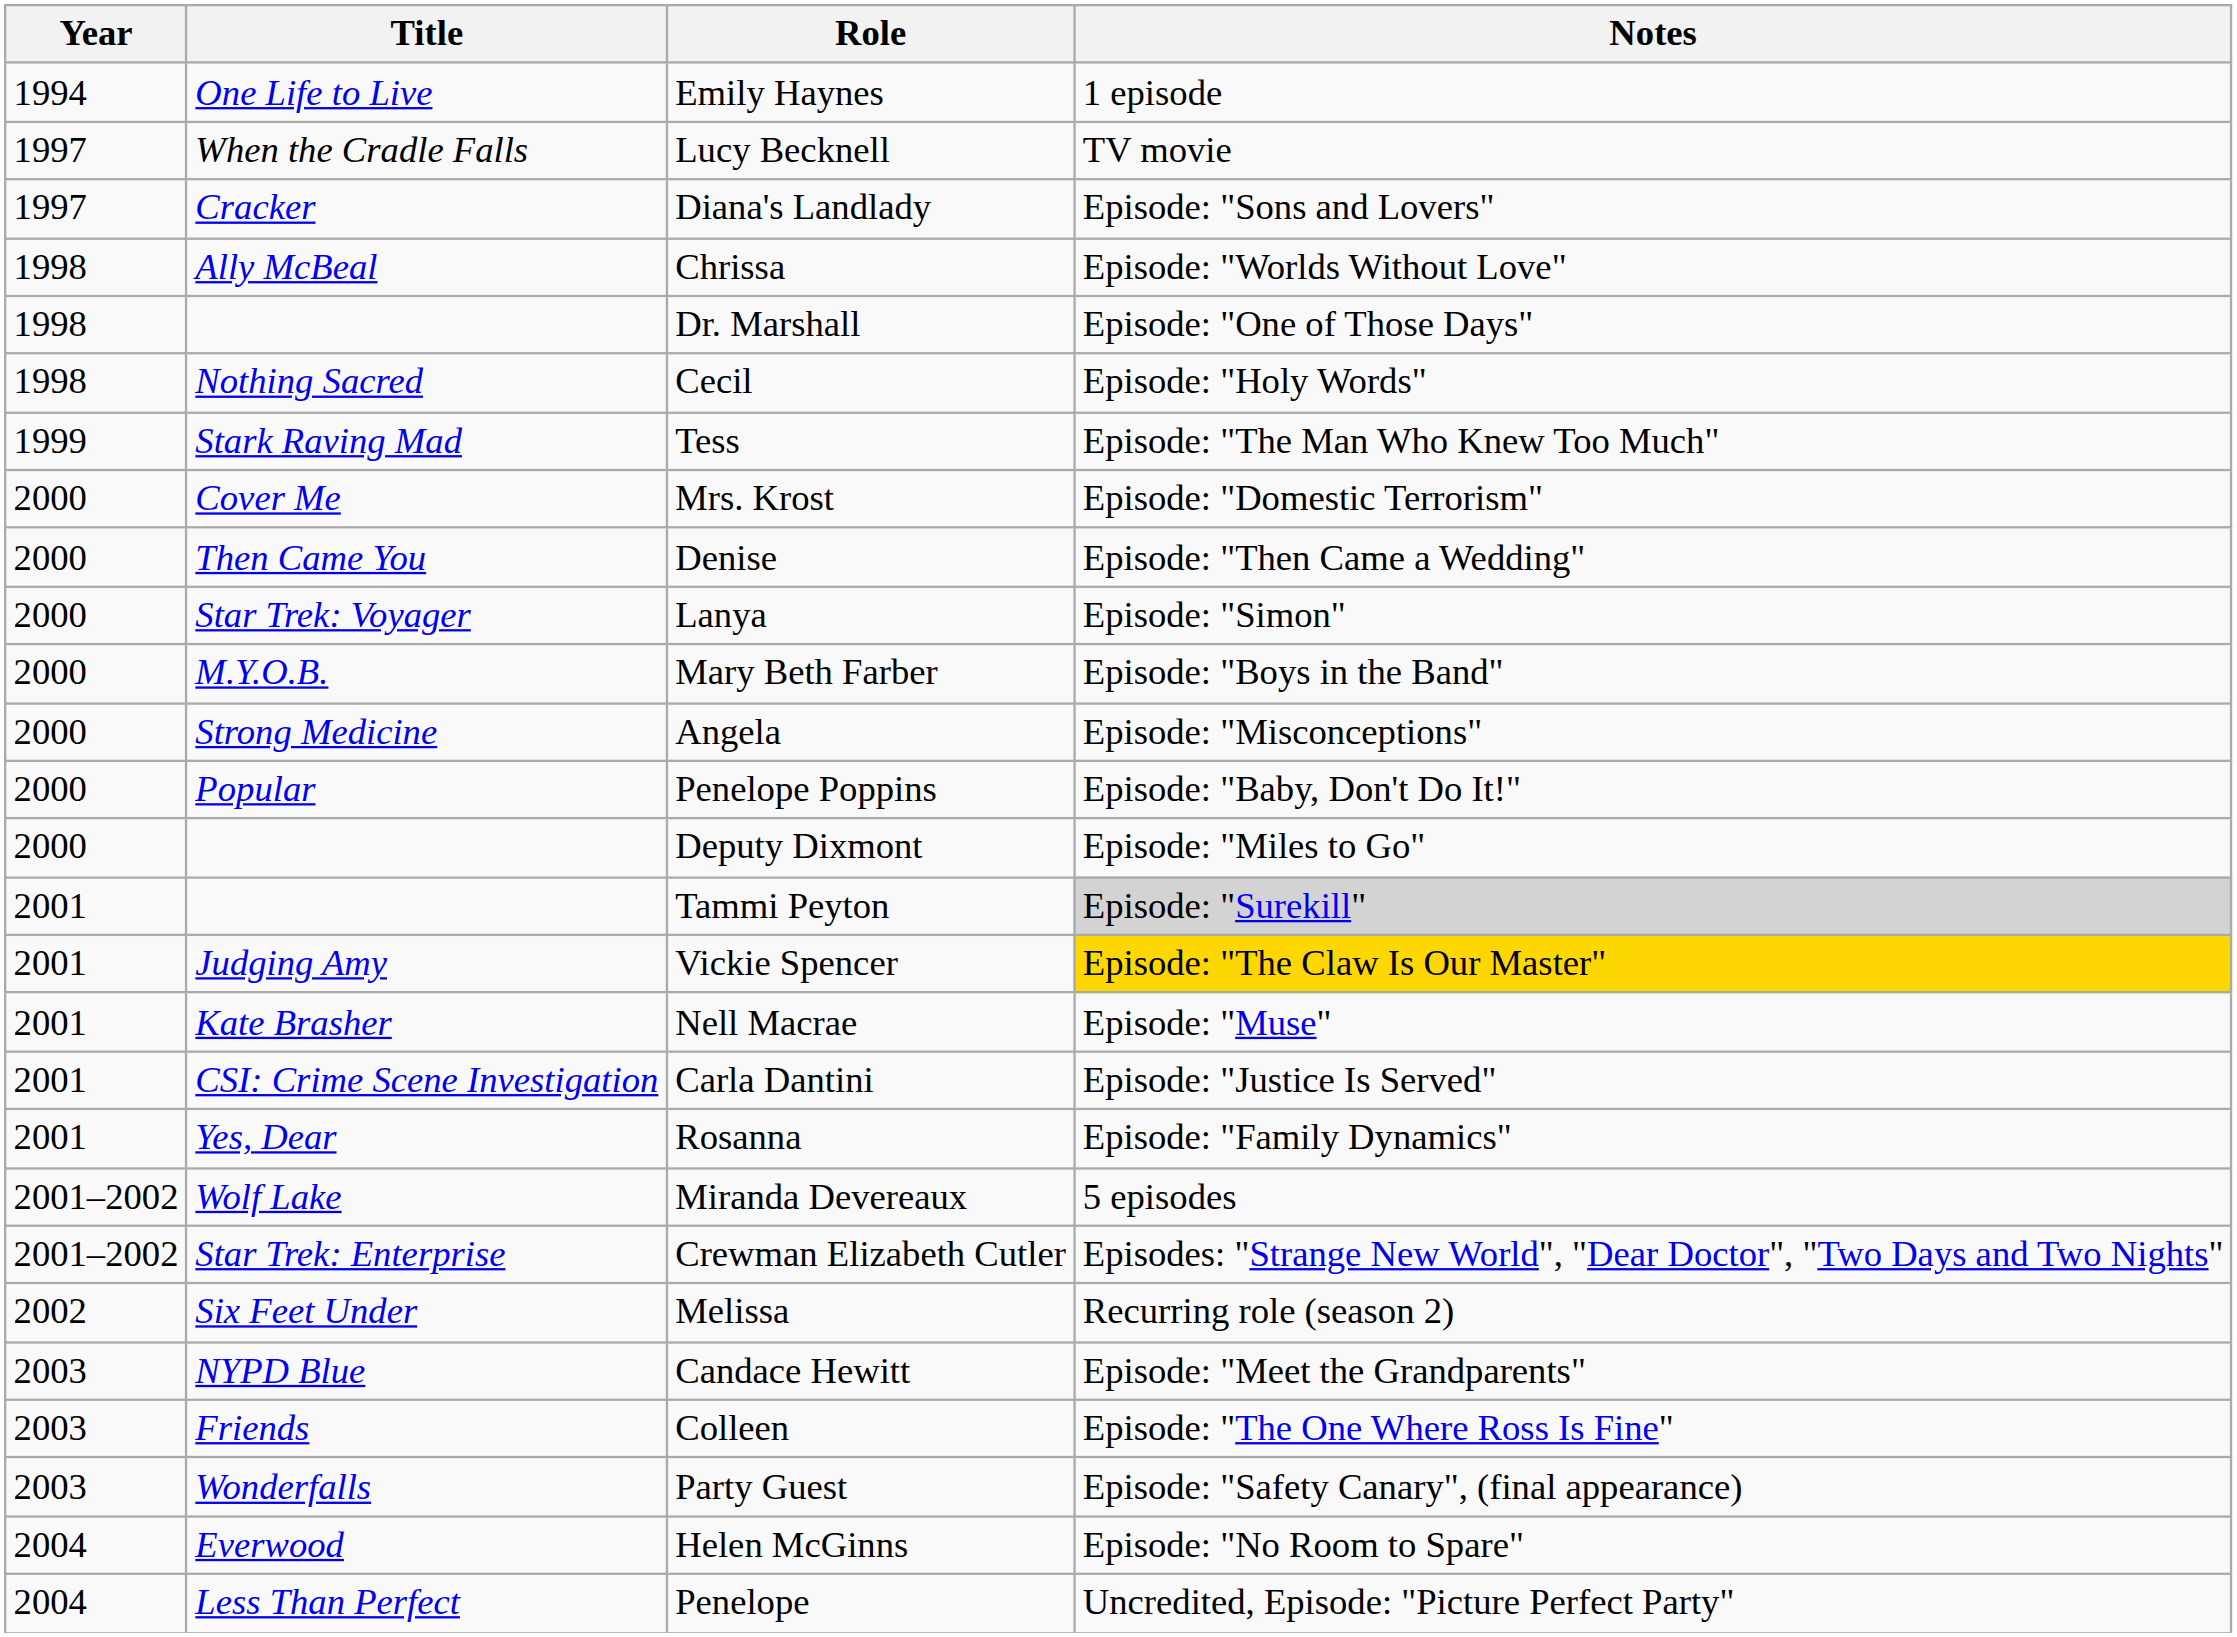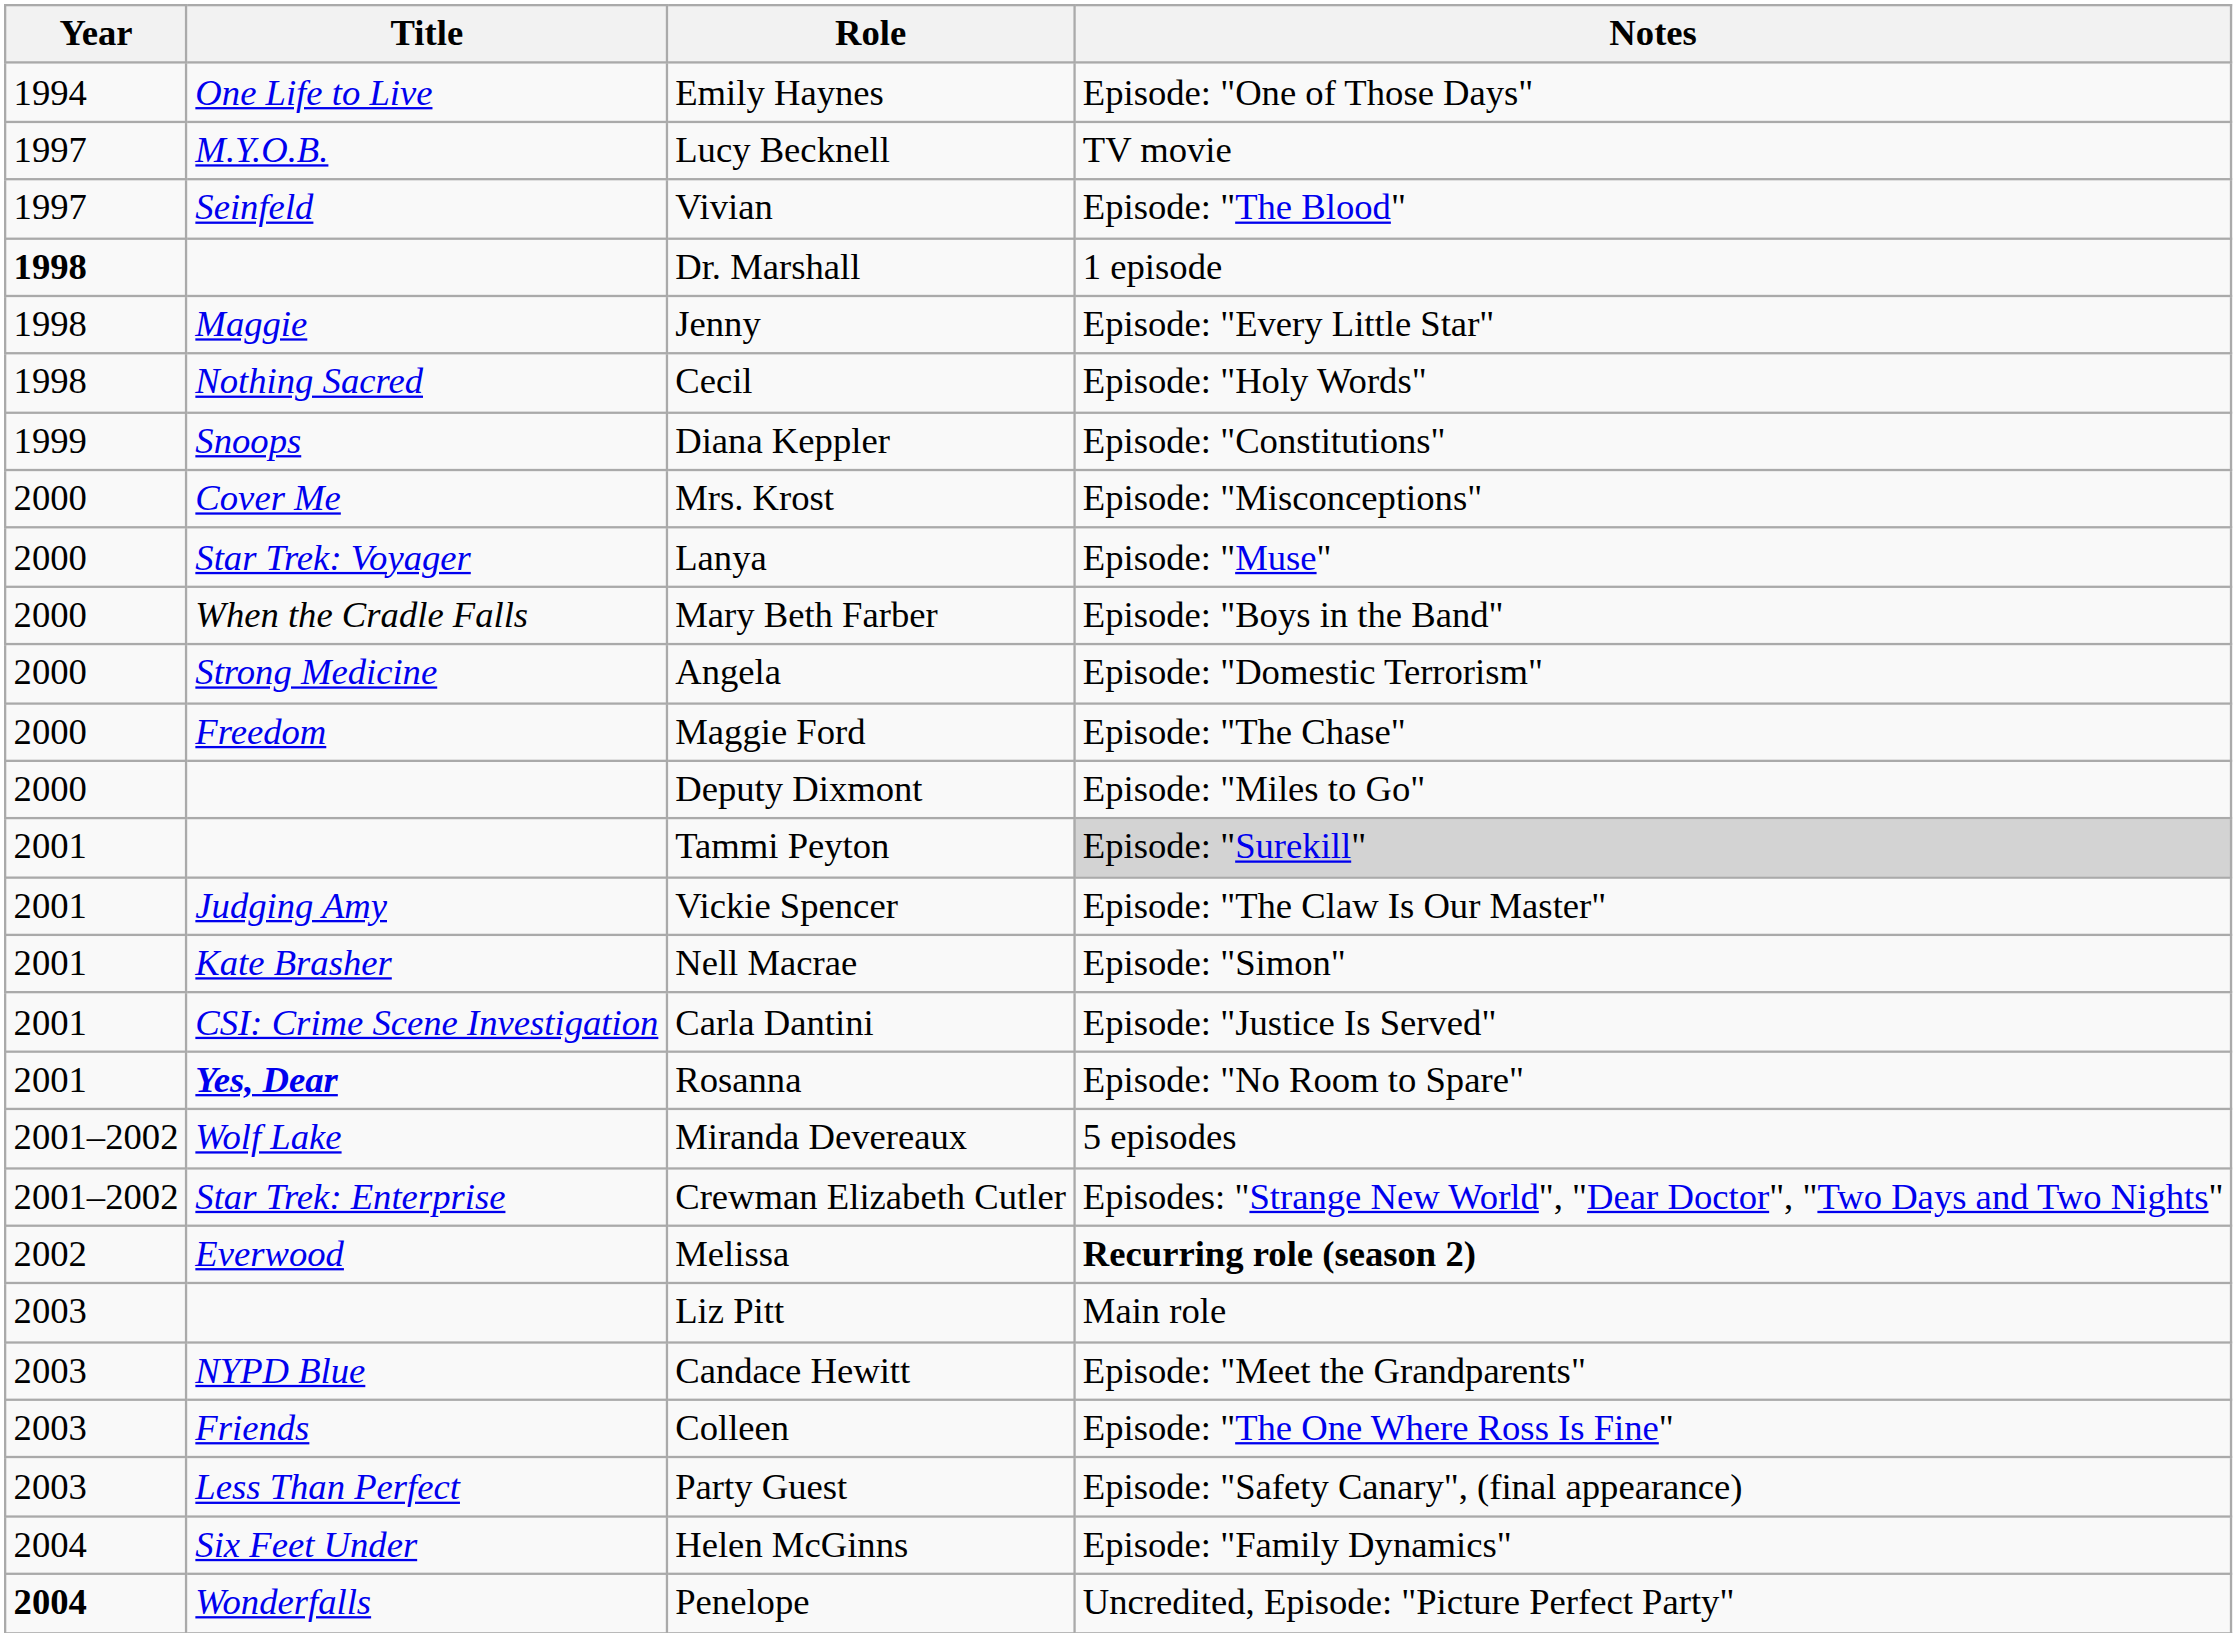Emily Haynes | Notes: 1 episode -> Episode: "One of Those Days"
Lucy Becknell | Title: When the Cradle Falls -> M.Y.O.B.
+ row: 1997 | Seinfeld | Vivian | Episode: "The Blood"
- row: 1997 | Cracker | Diana's Landlady | Episode: "Sons and Lovers"
- row: 1998 | Ally McBeal | Chrissa | Episode: "Worlds Without Love"
Dr. Marshall | Year: normal -> bold
Dr. Marshall | Notes: Episode: "One of Those Days" -> 1 episode
+ row: 1998 | Maggie | Jenny | Episode: "Every Little Star"
- row: 1999 | Stark Raving Mad | Tess | Episode: "The Man Who Knew Too Much"
+ row: 1999 | Snoops | Diana Keppler | Episode: "Constitutions"
Mrs. Krost | Notes: Episode: "Domestic Terrorism" -> Episode: "Misconceptions"
- row: 2000 | Then Came You | Denise | Episode: "Then Came a Wedding"
Lanya | Notes: Episode: "Simon" -> Episode: "Muse"
Mary Beth Farber | Title: M.Y.O.B. -> When the Cradle Falls
Angela | Notes: Episode: "Misconceptions" -> Episode: "Domestic Terrorism"
- row: 2000 | Popular | Penelope Poppins | Episode: "Baby, Don't Do It!"
+ row: 2000 | Freedom | Maggie Ford | Episode: "The Chase"
Vickie Spencer | Notes: gold background -> no background
Nell Macrae | Notes: Episode: "Muse" -> Episode: "Simon"
Rosanna | Title: normal -> bold
Rosanna | Notes: Episode: "Family Dynamics" -> Episode: "No Room to Spare"
Melissa | Title: Six Feet Under -> Everwood
Melissa | Notes: normal -> bold
+ row: 2003 | Liz Pitt | Main role
Party Guest | Title: Wonderfalls -> Less Than Perfect
Helen McGinns | Title: Everwood -> Six Feet Under
Helen McGinns | Notes: Episode: "No Room to Spare" -> Episode: "Family Dynamics"
Penelope | Year: normal -> bold
Penelope | Title: Less Than Perfect -> Wonderfalls
